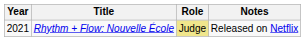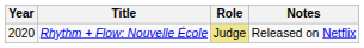Rhythm + Flow: Nouvelle École | Year: 2021 -> 2020
